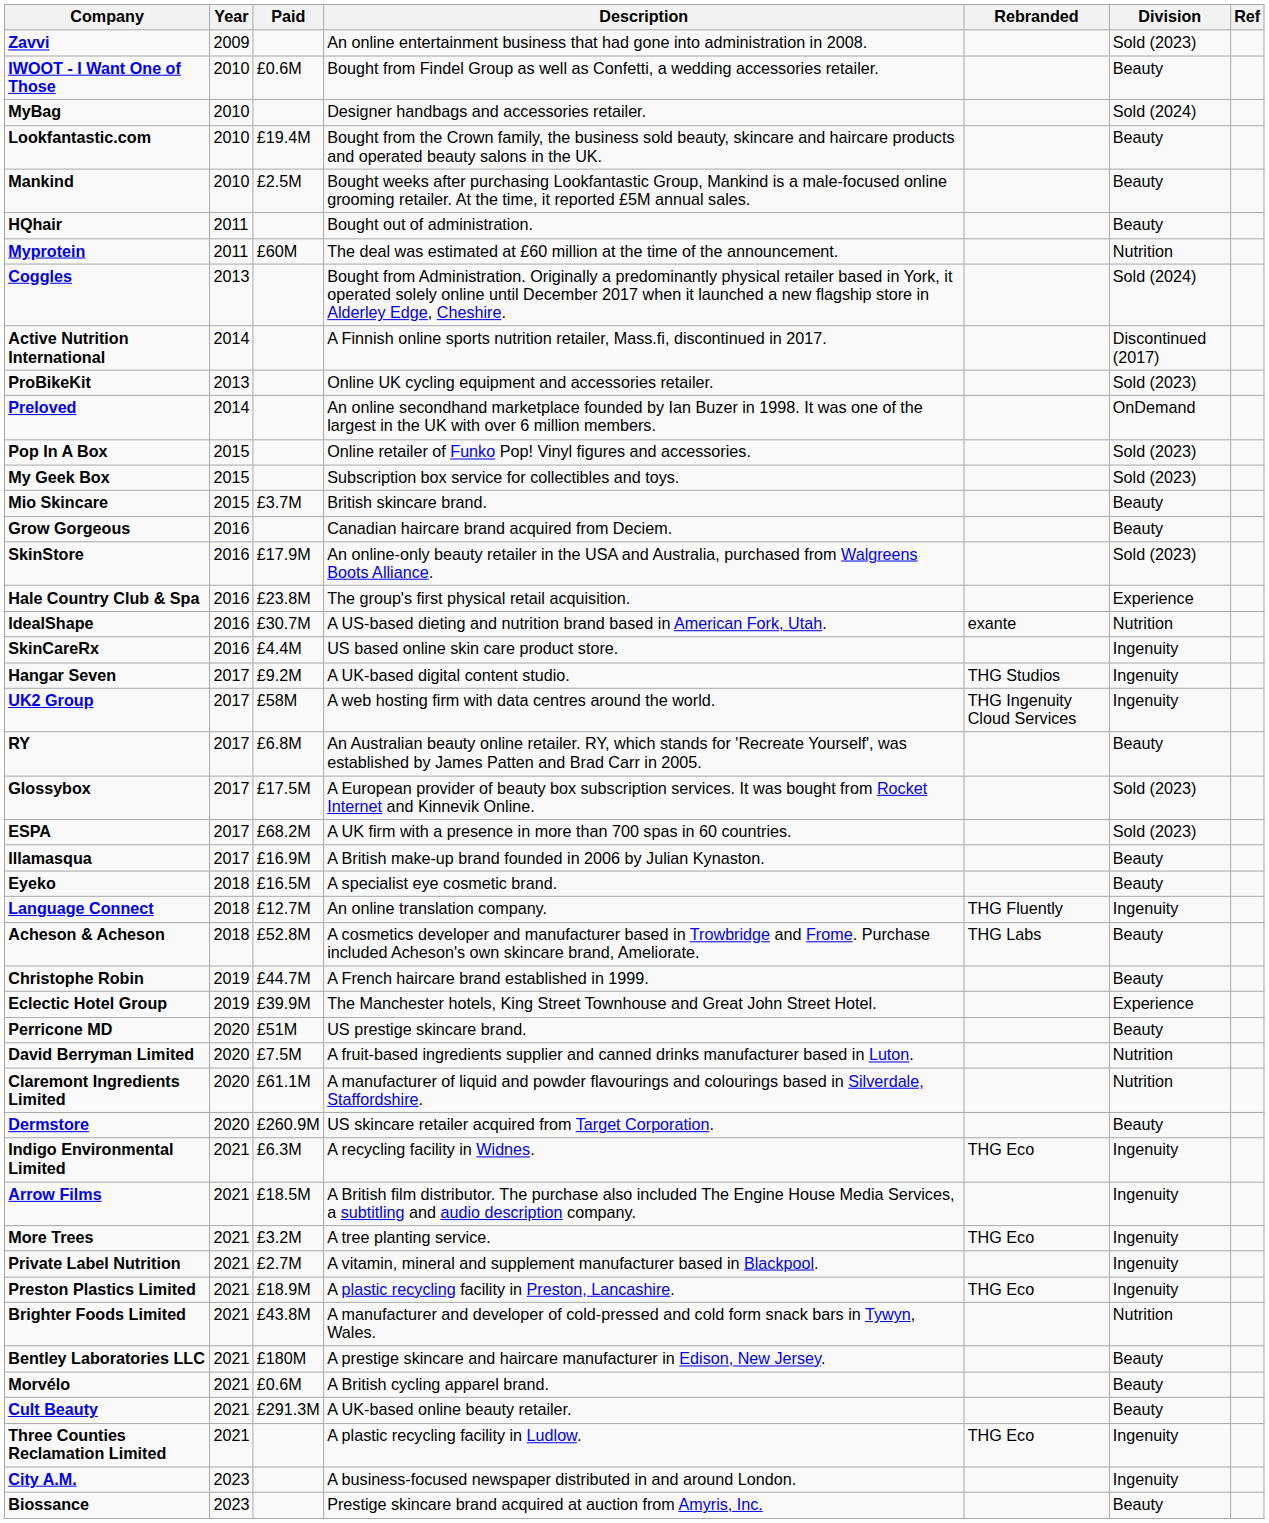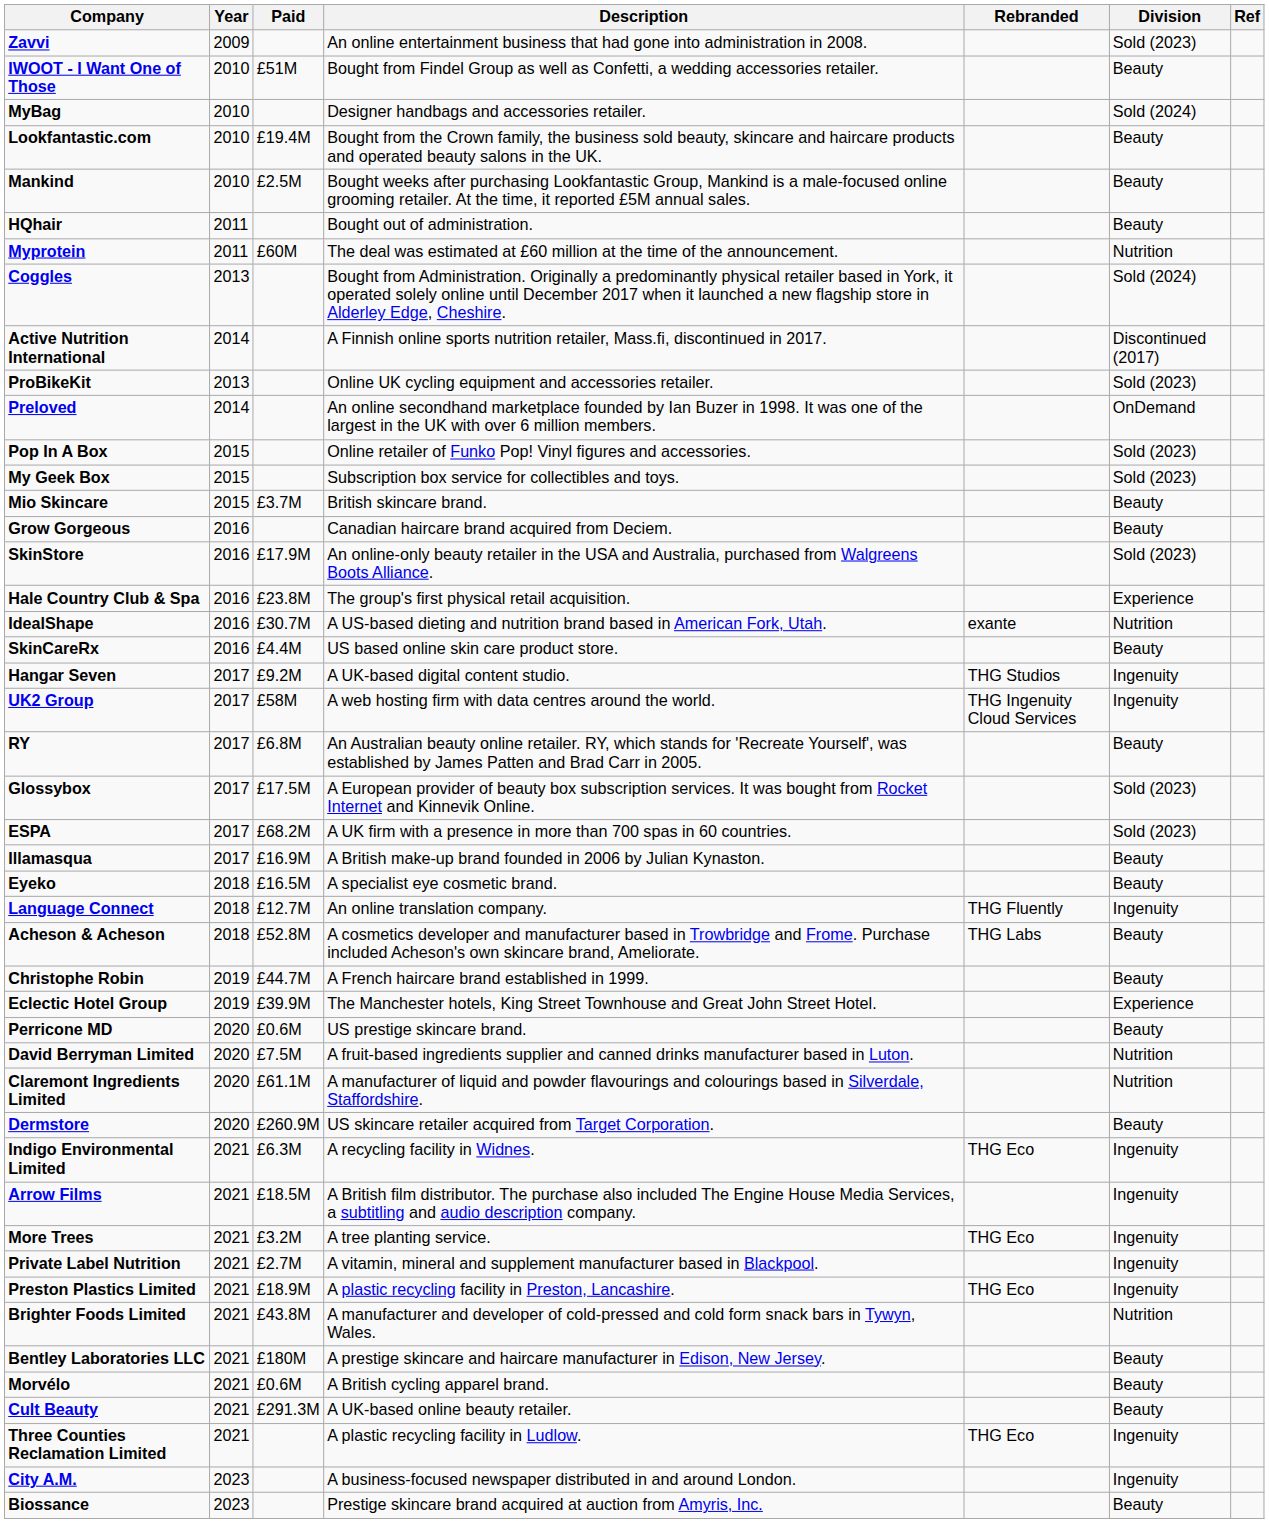IWOOT - I Want One of Those | Paid: £0.6M -> £51M
SkinCareRx | Division: Ingenuity -> Beauty
Perricone MD | Paid: £51M -> £0.6M
